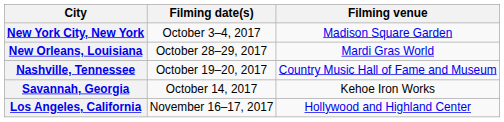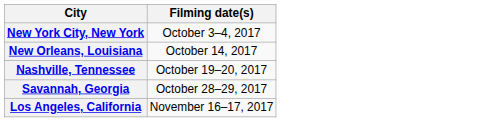- column: Filming venue | Madison Square Garden | Mardi Gras World | Country Music Hall of Fame and Museum | Kehoe Iron Works | Hollywood and Highland Center
New Orleans, Louisiana | Filming date(s): October 28–29, 2017 -> October 14, 2017
Savannah, Georgia | Filming date(s): October 14, 2017 -> October 28–29, 2017
